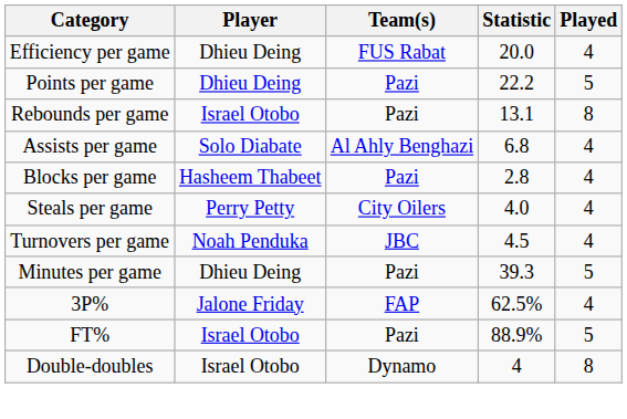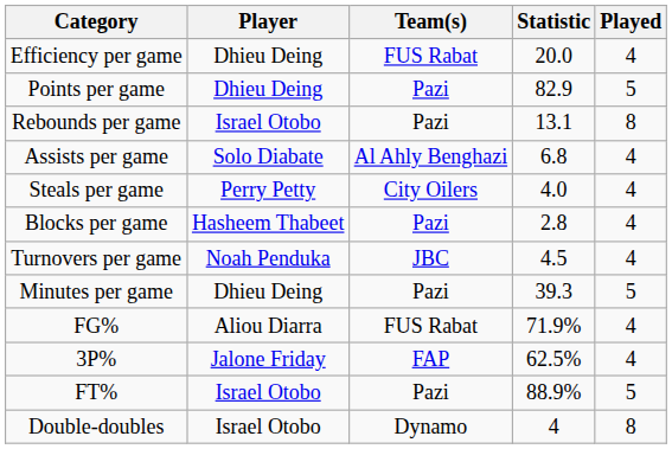Points per game | Statistic: 22.2 -> 82.9
rows swapped: Steals per game <-> Blocks per game
+ row: FG% | Aliou Diarra | FUS Rabat | 71.9% | 4
